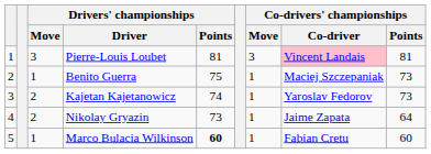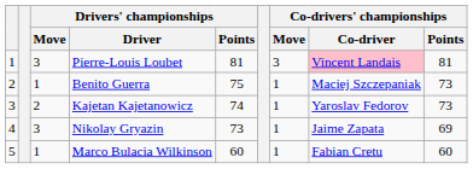Nikolay Gryazin | Drivers' championships / Move: 2 -> 3
Nikolay Gryazin | Co-drivers' championships / Points: 64 -> 69
Marco Bulacia Wilkinson | Drivers' championships / Points: bold -> normal
